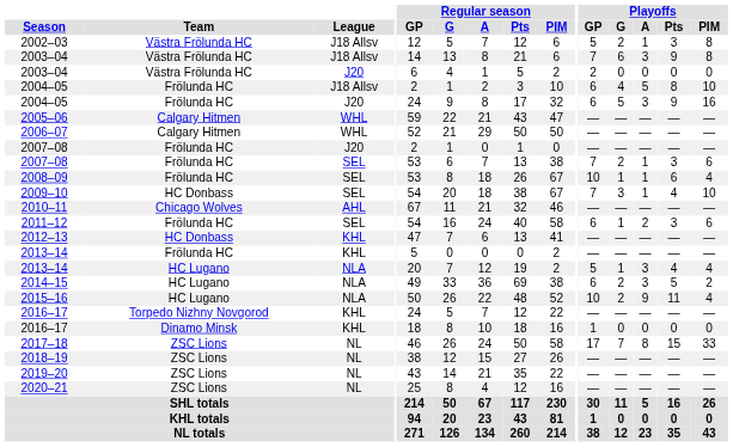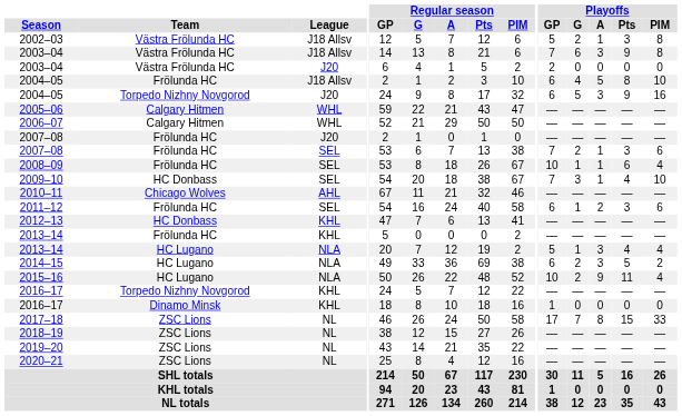2004–05 / J20 | Team: Frölunda HC -> Torpedo Nizhny Novgorod
